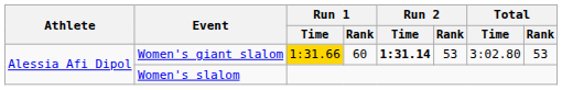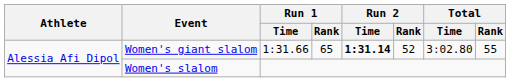Women's giant slalom | Run 1 / Time: gold background -> no background
Women's giant slalom | Run 1 / Rank: 60 -> 65
Women's giant slalom | Run 2 / Rank: 53 -> 52
Women's giant slalom | Total / Rank: 53 -> 55
